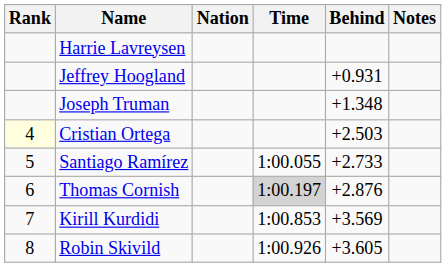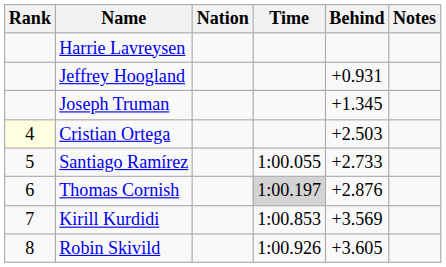Joseph Truman | Behind: +1.348 -> +1.345
